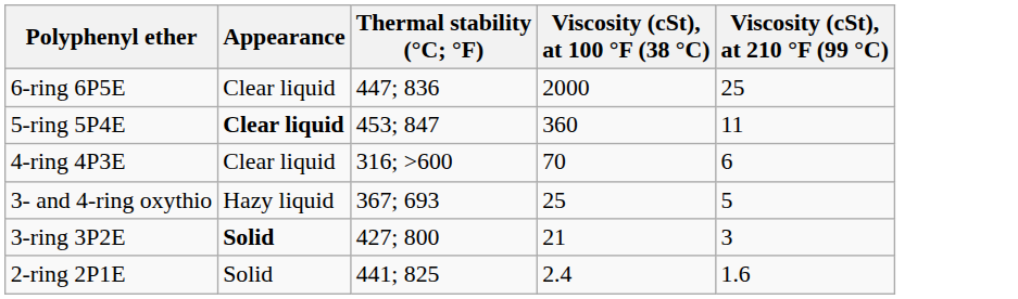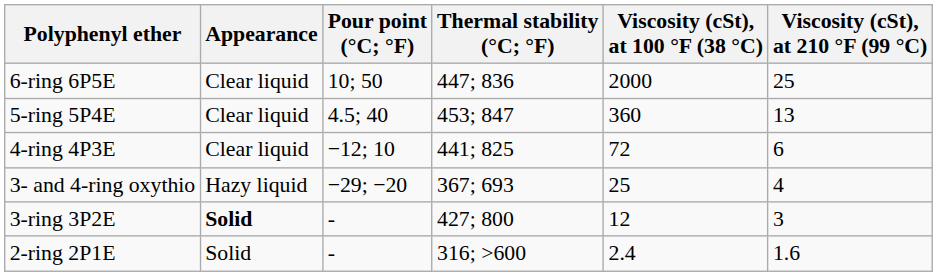+ column: Pour point (°C; °F) | 10; 50 | 4.5; 40 | −12; 10 | −29; −20 | - | -
5-ring 5P4E | Appearance: bold -> normal
5-ring 5P4E | Viscosity (cSt), at 210 °F (99 °C): 11 -> 13
4-ring 4P3E | Thermal stability (°C; °F): 316; >600 -> 441; 825
4-ring 4P3E | Viscosity (cSt), at 100 °F (38 °C): 70 -> 72
3- and 4-ring oxythio | Viscosity (cSt), at 210 °F (99 °C): 5 -> 4
3-ring 3P2E | Viscosity (cSt), at 100 °F (38 °C): 21 -> 12
2-ring 2P1E | Thermal stability (°C; °F): 441; 825 -> 316; >600
